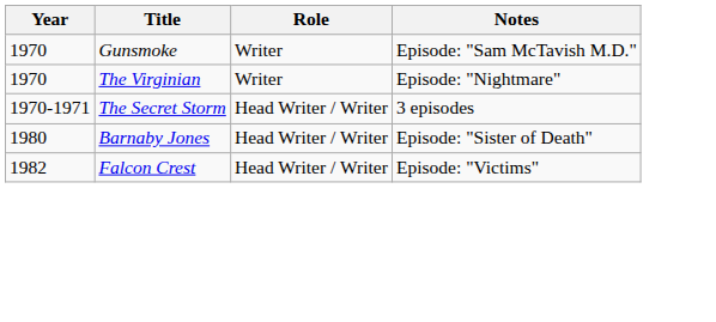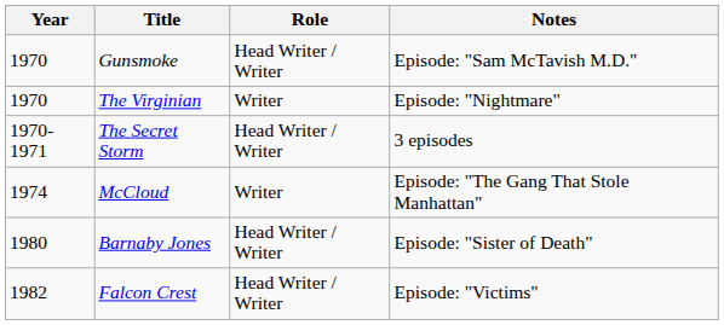Gunsmoke | Role: Writer -> Head Writer / Writer
+ row: 1974 | McCloud | Writer | Episode: "The Gang That Stole Manhattan"
